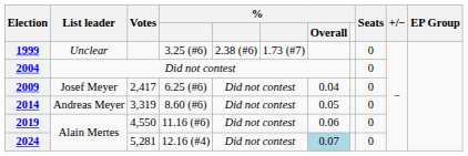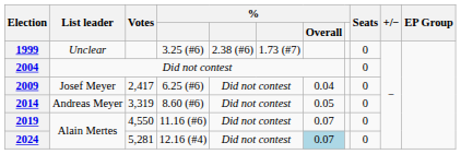2019 | % / Overall: 0.06 -> 0.07
